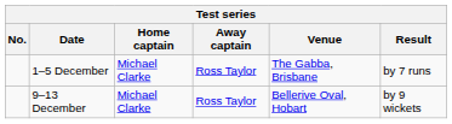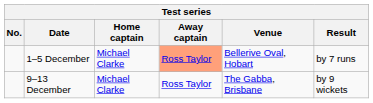1–5 December | Away captain: no background -> lightsalmon background
1–5 December | Venue: The Gabba, Brisbane -> Bellerive Oval, Hobart
9–13 December | Venue: Bellerive Oval, Hobart -> The Gabba, Brisbane
